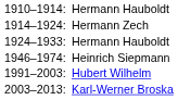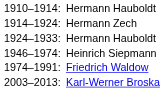+ row: 1974–1991: | Friedrich Waldow
- row: 1991–2003: | Hubert Wilhelm
